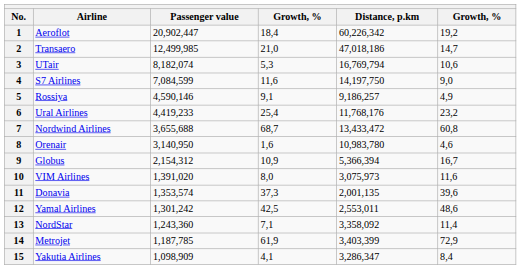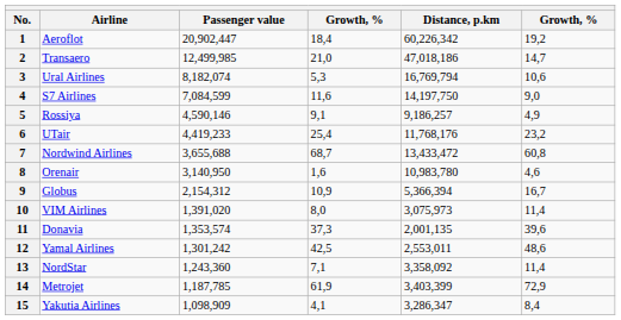3 | Airline: UTair -> Ural Airlines
6 | Airline: Ural Airlines -> UTair
10 | column 6: 11,6 -> 11,4
